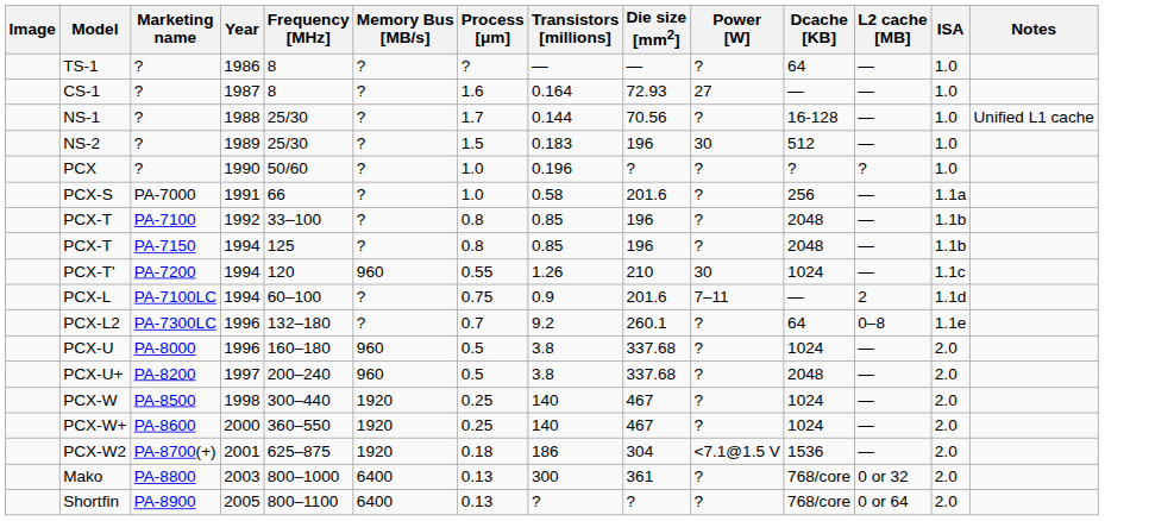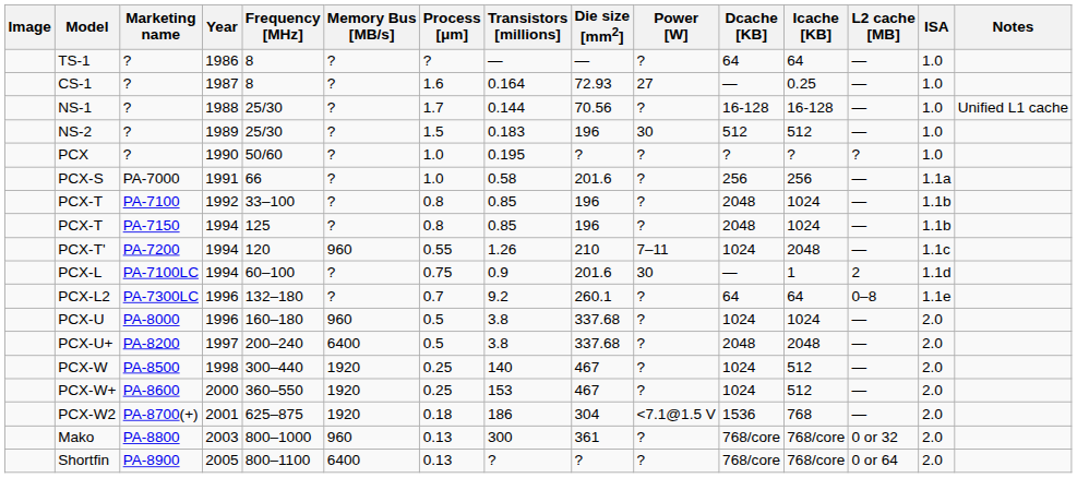+ column: Icache [KB] | 64 | 0.25 | 16-128 | 512 | ? | 256 | 1024 | 1024 | 2048 | 1 | 64 | 1024 | 2048 | 512 | 512 | 768 | 768/core | 768/core
PCX | Transistors [millions]: 0.196 -> 0.195
PCX-T' | Power [W]: 30 -> 7–11
PCX-L | Power [W]: 7–11 -> 30
PCX-U+ | Memory Bus [MB/s]: 960 -> 6400
PCX-W+ | Transistors [millions]: 140 -> 153
Mako | Memory Bus [MB/s]: 6400 -> 960
